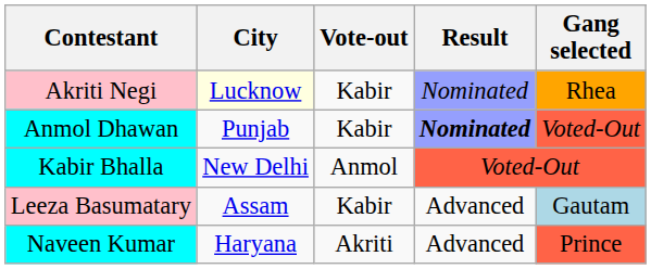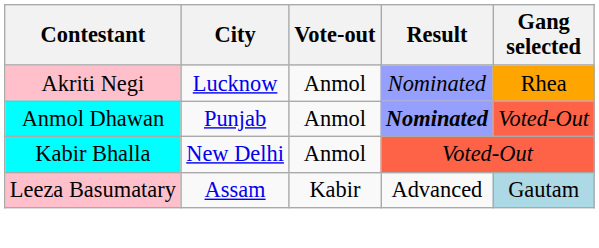Akriti Negi | City: lightyellow background -> no background
Akriti Negi | Vote-out: Kabir -> Anmol
Anmol Dhawan | Vote-out: Kabir -> Anmol
- row: Naveen Kumar | Haryana | Akriti | Advanced | Prince
